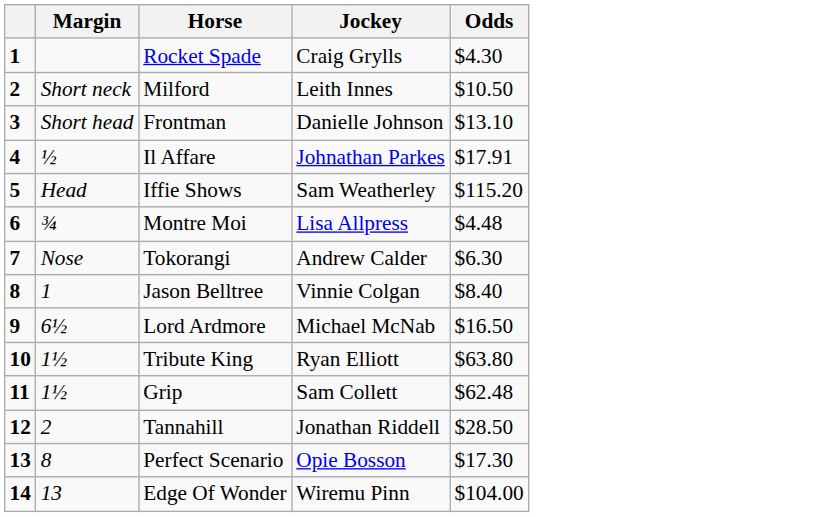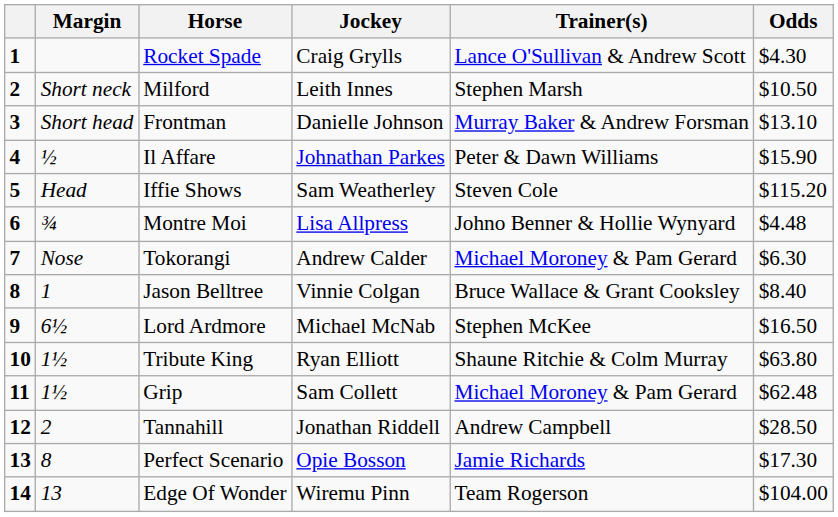+ column: Trainer(s) | Lance O'Sullivan & Andrew Scott | Stephen Marsh | Murray Baker & Andrew Forsman | Peter & Dawn Williams | Steven Cole | Johno Benner & Hollie Wynyard | Michael Moroney & Pam Gerard | Bruce Wallace & Grant Cooksley | Stephen McKee | Shaune Ritchie & Colm Murray | Michael Moroney & Pam Gerard | Andrew Campbell | Jamie Richards | Team Rogerson
Il Affare | Odds: $17.91 -> $15.90
